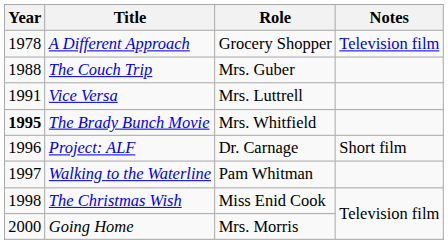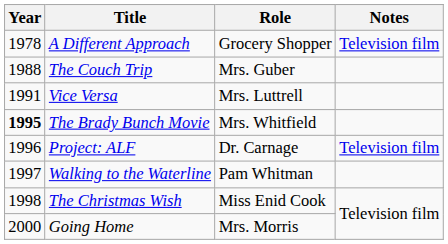Project: ALF | Notes: Short film -> Television film
